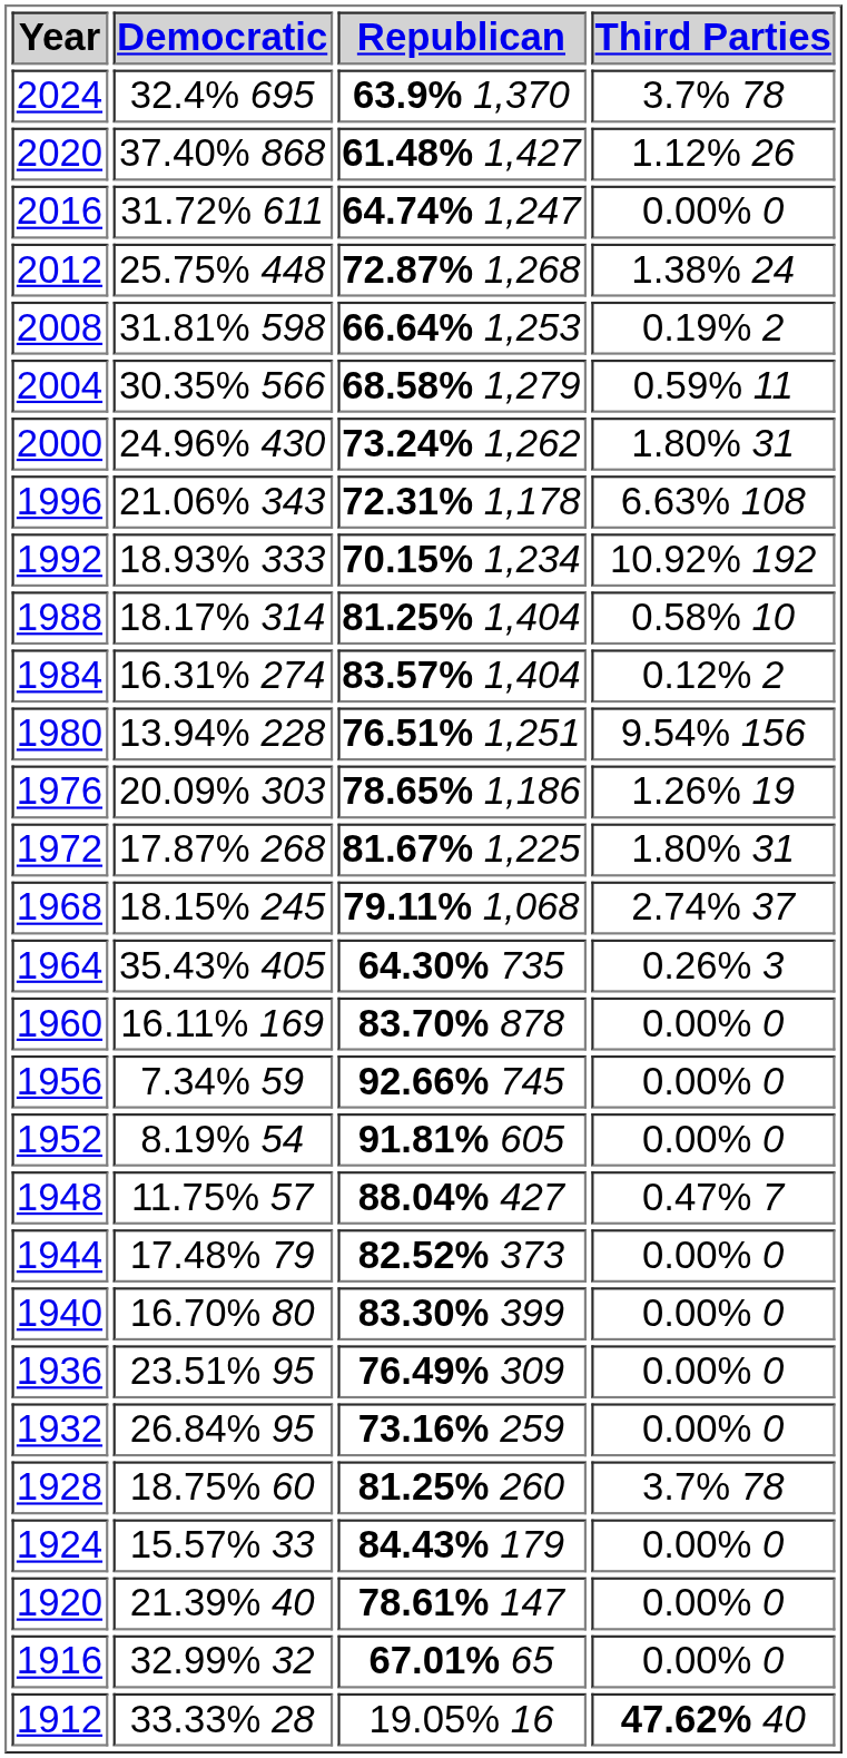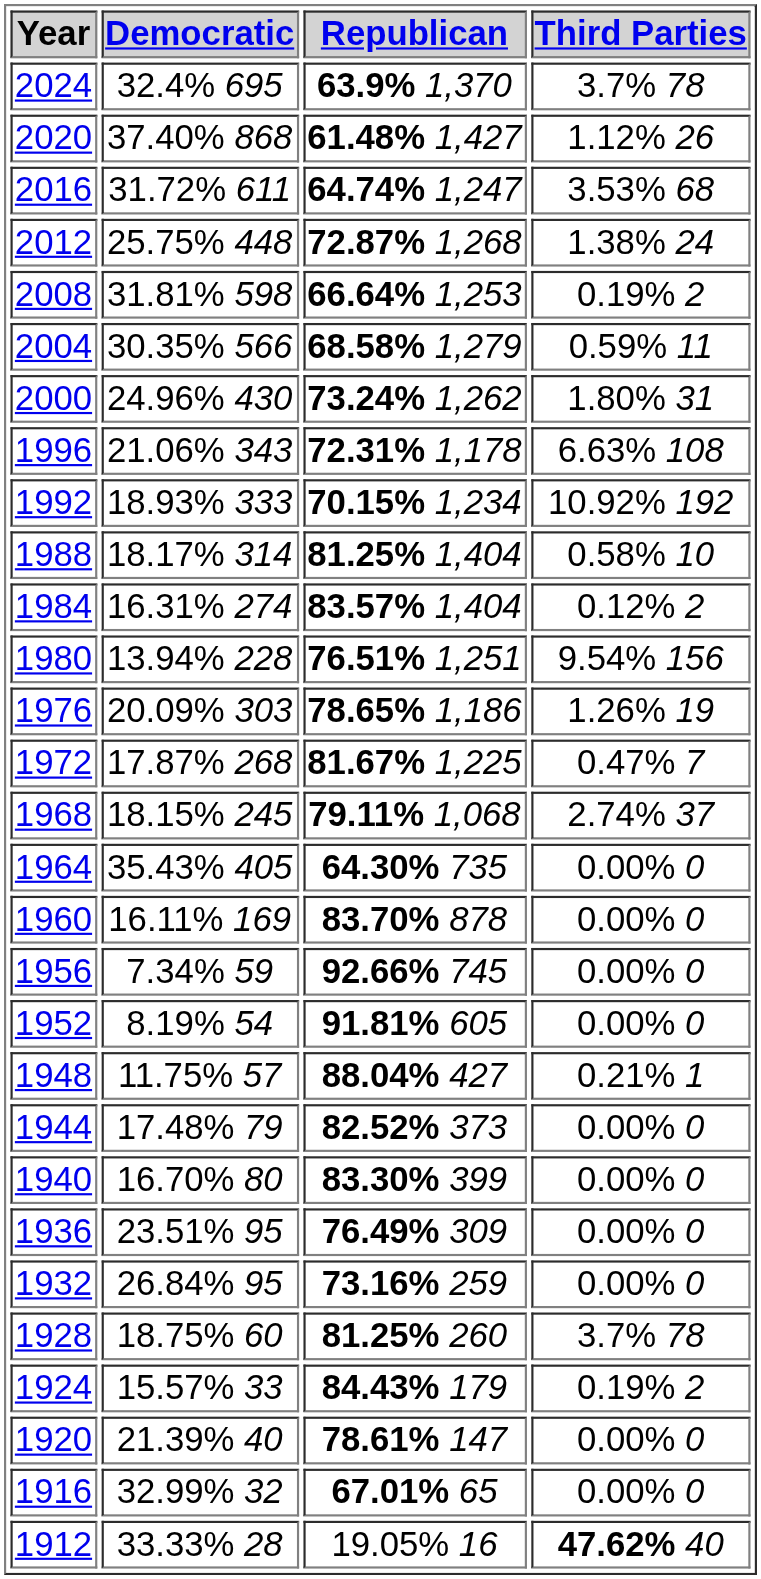2016 | Third Parties: 0.00% 0 -> 3.53% 68
1972 | Third Parties: 1.80% 31 -> 0.47% 7
1964 | Third Parties: 0.26% 3 -> 0.00% 0
1948 | Third Parties: 0.47% 7 -> 0.21% 1
1924 | Third Parties: 0.00% 0 -> 0.19% 2
